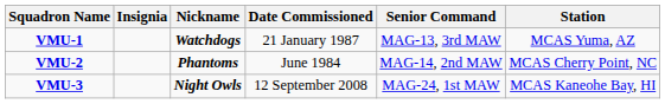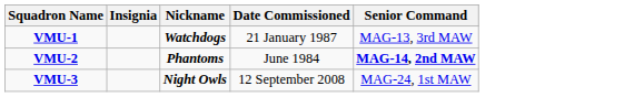- column: Station | MCAS Yuma, AZ | MCAS Cherry Point, NC | MCAS Kaneohe Bay, HI
VMU-2 | Senior Command: normal -> bold
